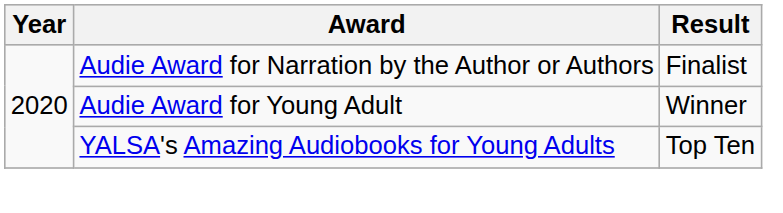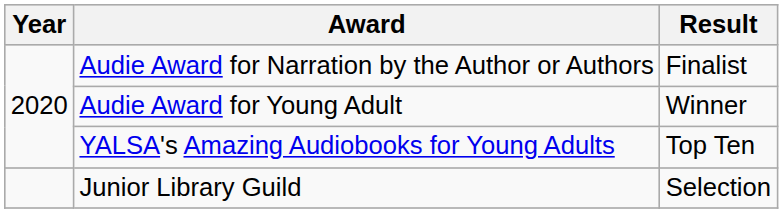+ row: Junior Library Guild | Selection
